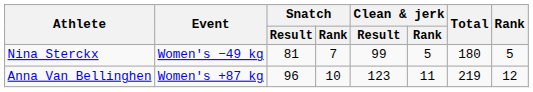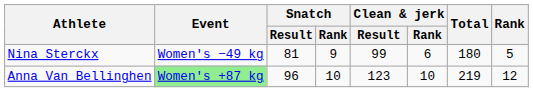Nina Sterckx | Snatch / Rank: 7 -> 9
Nina Sterckx | Clean & jerk / Rank: 5 -> 6
Anna Van Bellinghen | Event: no background -> lightgreen background
Anna Van Bellinghen | Clean & jerk / Rank: 11 -> 10
